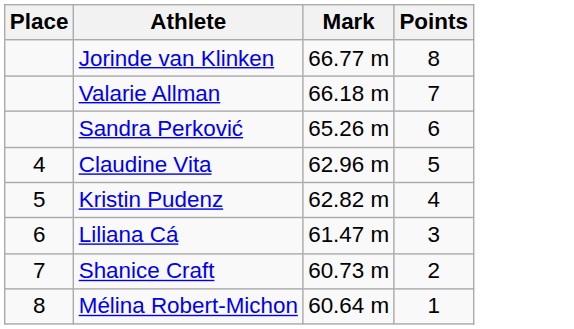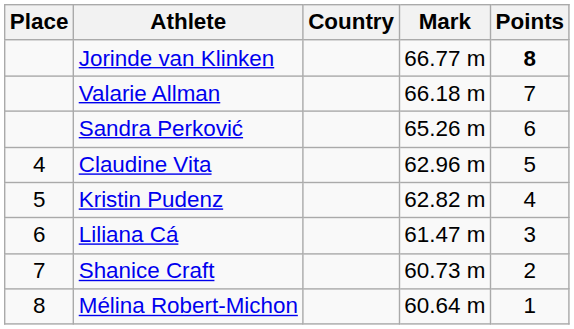+ column: Country
Jorinde van Klinken | Points: normal -> bold
